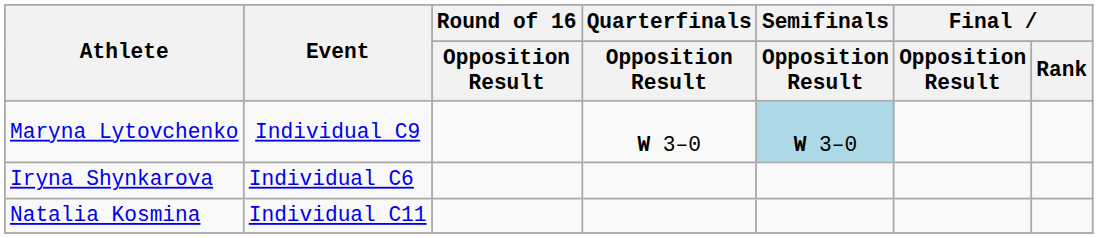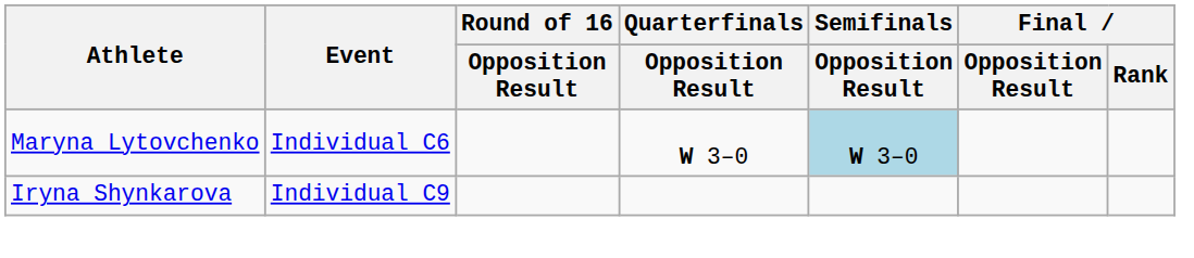Maryna Lytovchenko | Event: Individual C9 -> Individual C6
Iryna Shynkarova | Event: Individual C6 -> Individual C9
- row: Natalia Kosmina | Individual C11
